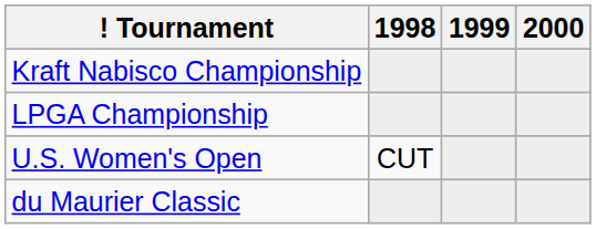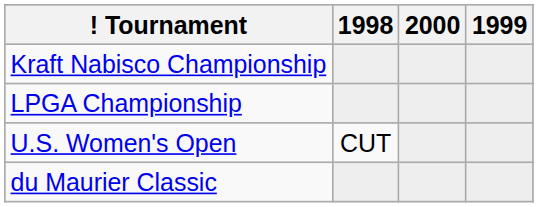columns swapped: 1999 <-> 2000
